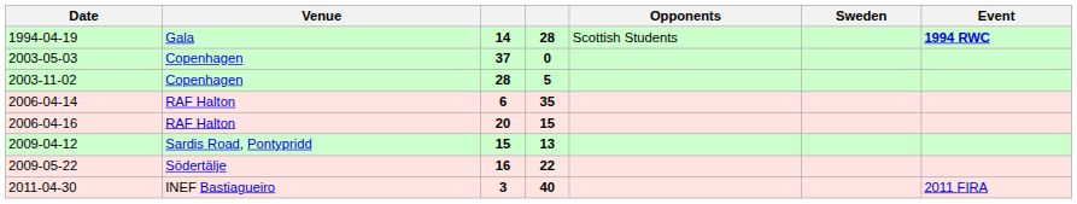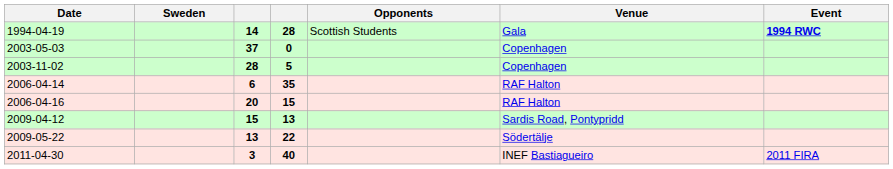columns swapped: Sweden <-> Venue
2009-05-22 | column 3: 16 -> 13
